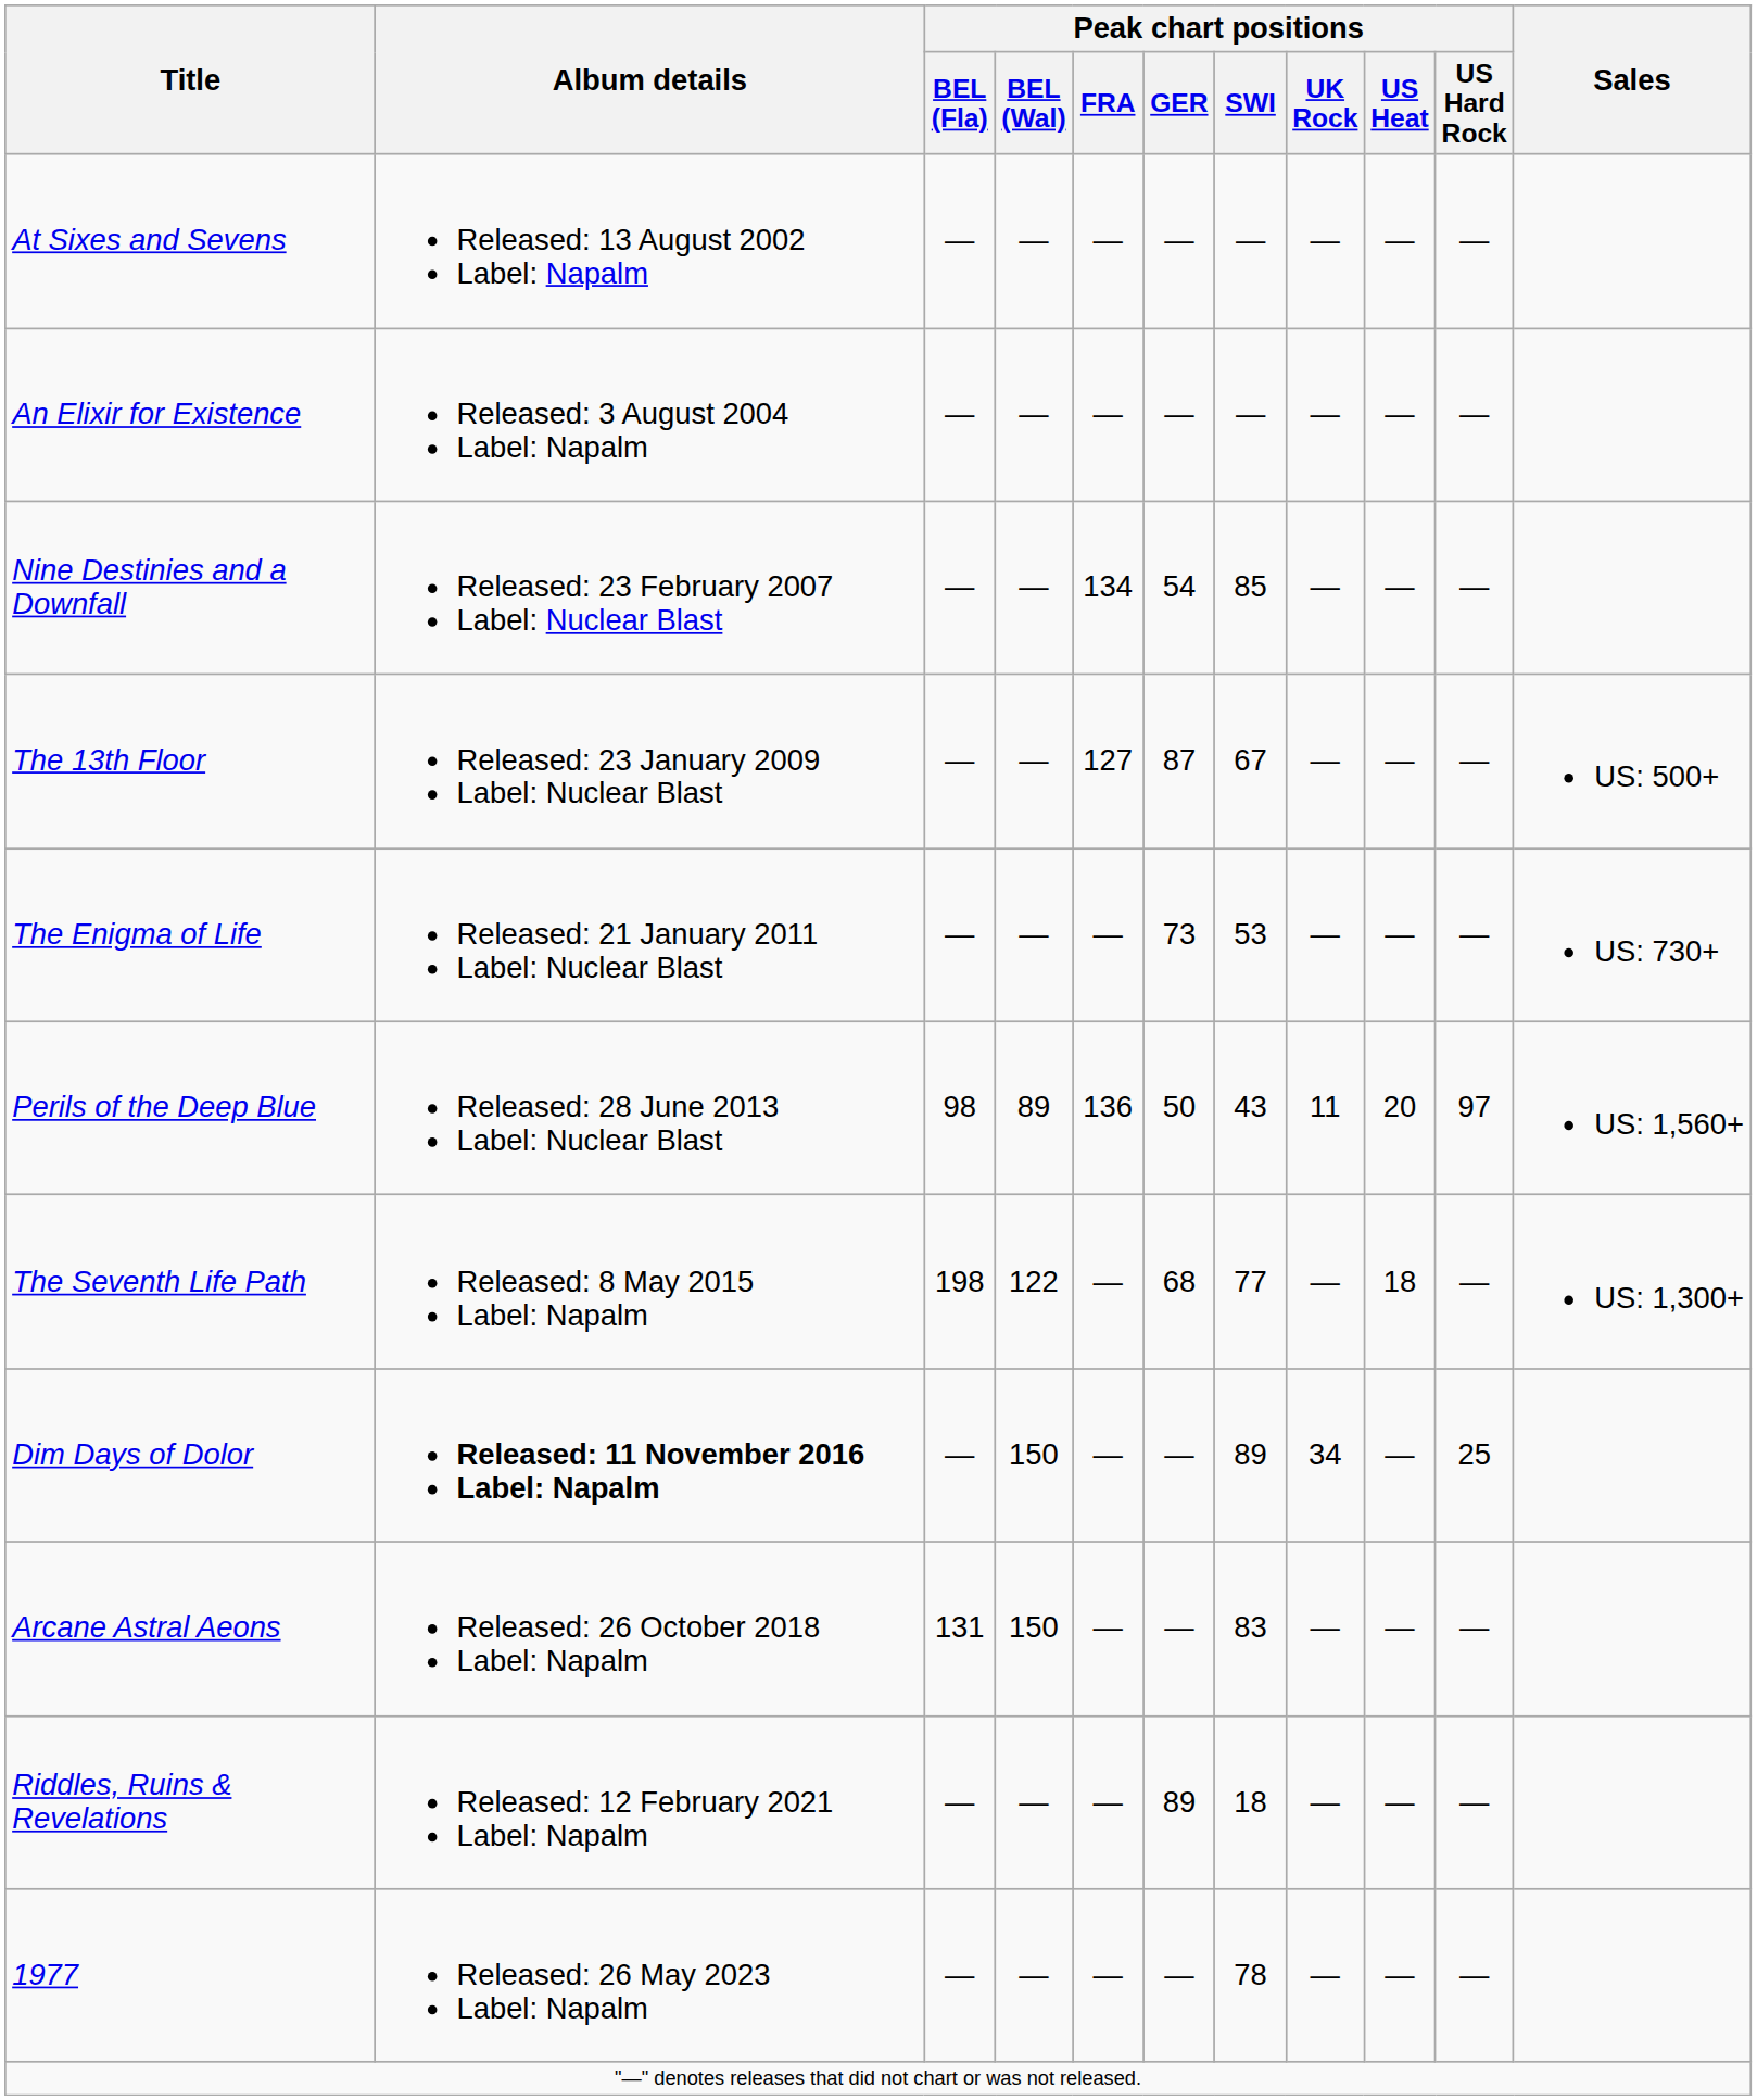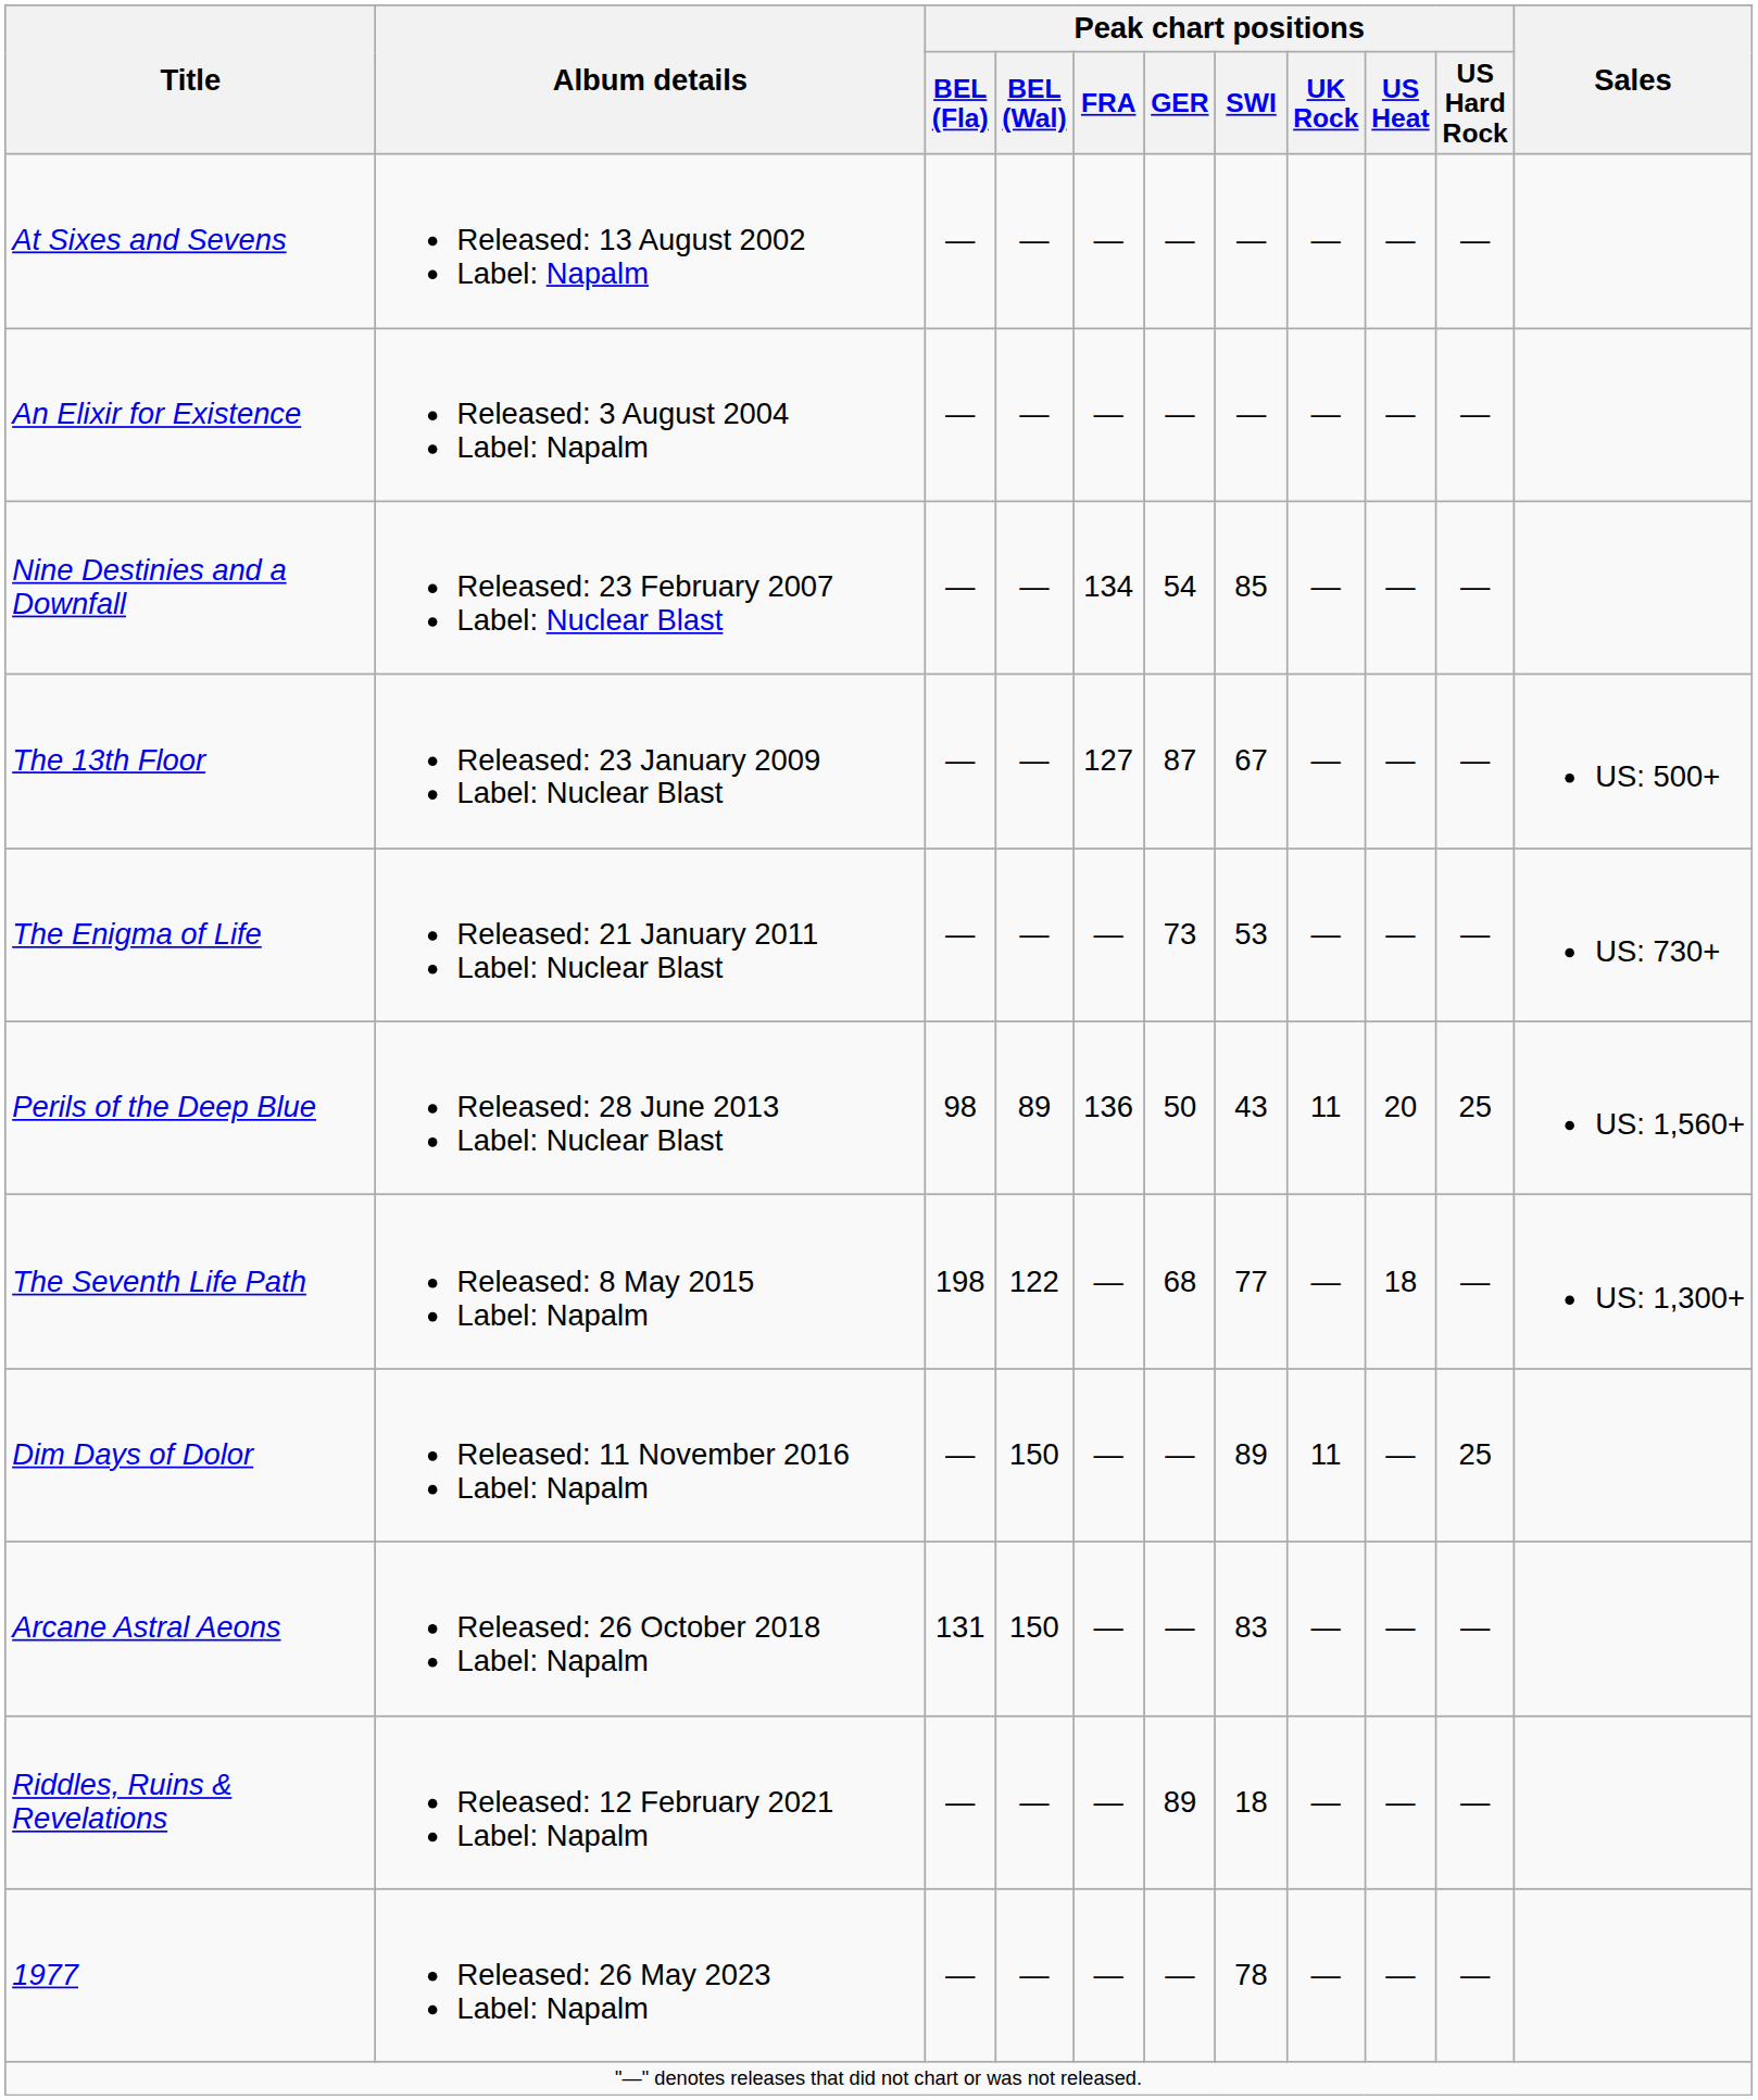Perils of the Deep Blue | Peak chart positions / US Hard Rock: 97 -> 25
Dim Days of Dolor | Album details: bold -> normal
Dim Days of Dolor | Peak chart positions / UK Rock: 34 -> 11
